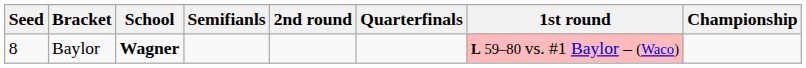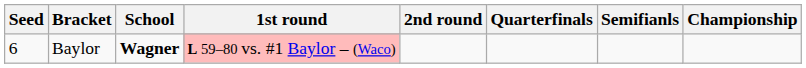columns swapped: 1st round <-> Semifianls
Baylor | Seed: 8 -> 6
